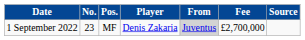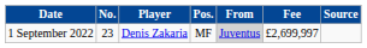columns swapped: Pos. <-> Player
1 September 2022 | Fee: £2,700,000 -> £2,699,997
